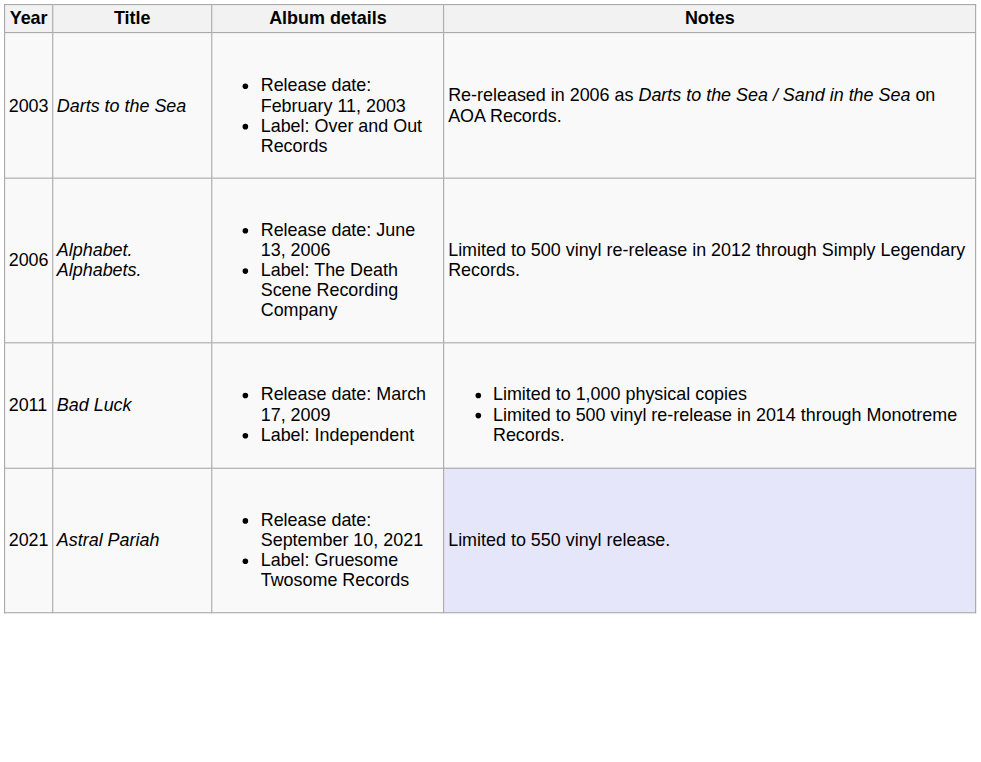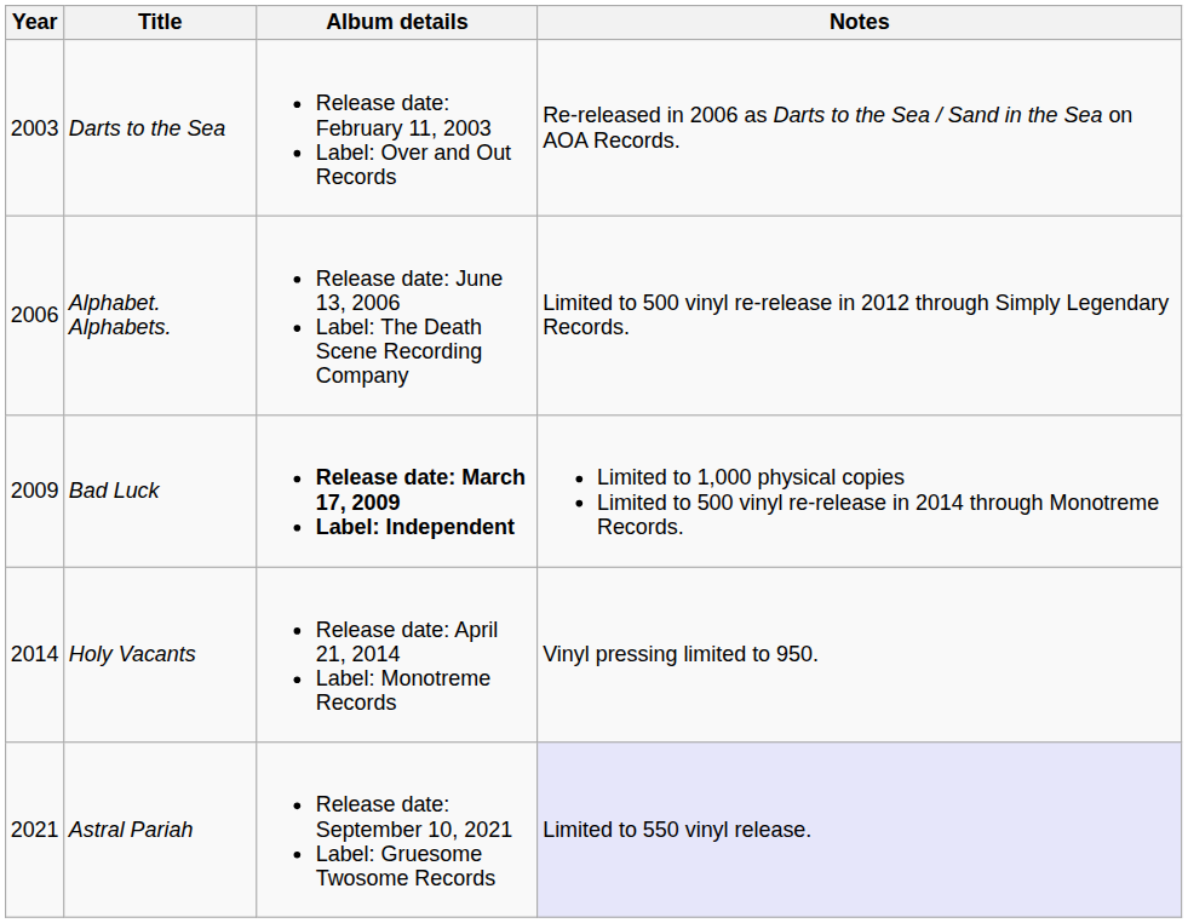Bad Luck | Year: 2011 -> 2009
Bad Luck | Album details: normal -> bold
+ row: 2014 | Holy Vacants | Release date: April 21, 2014 Label: Monotreme Records | Vinyl pressing limited to 950.
